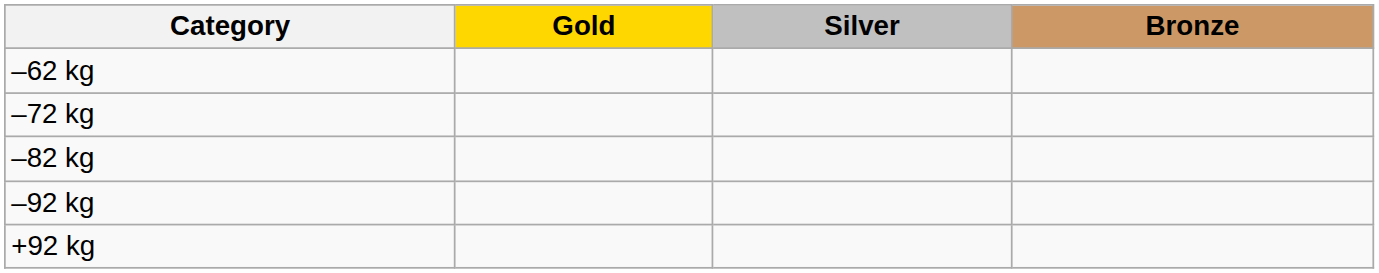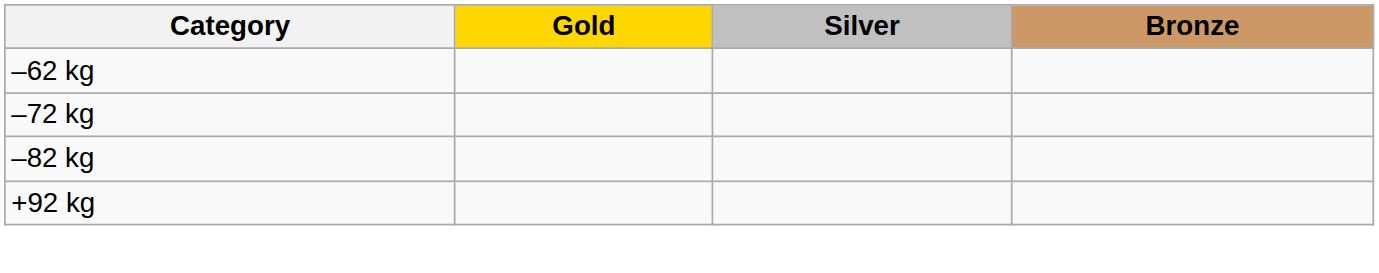- row: –92 kg
